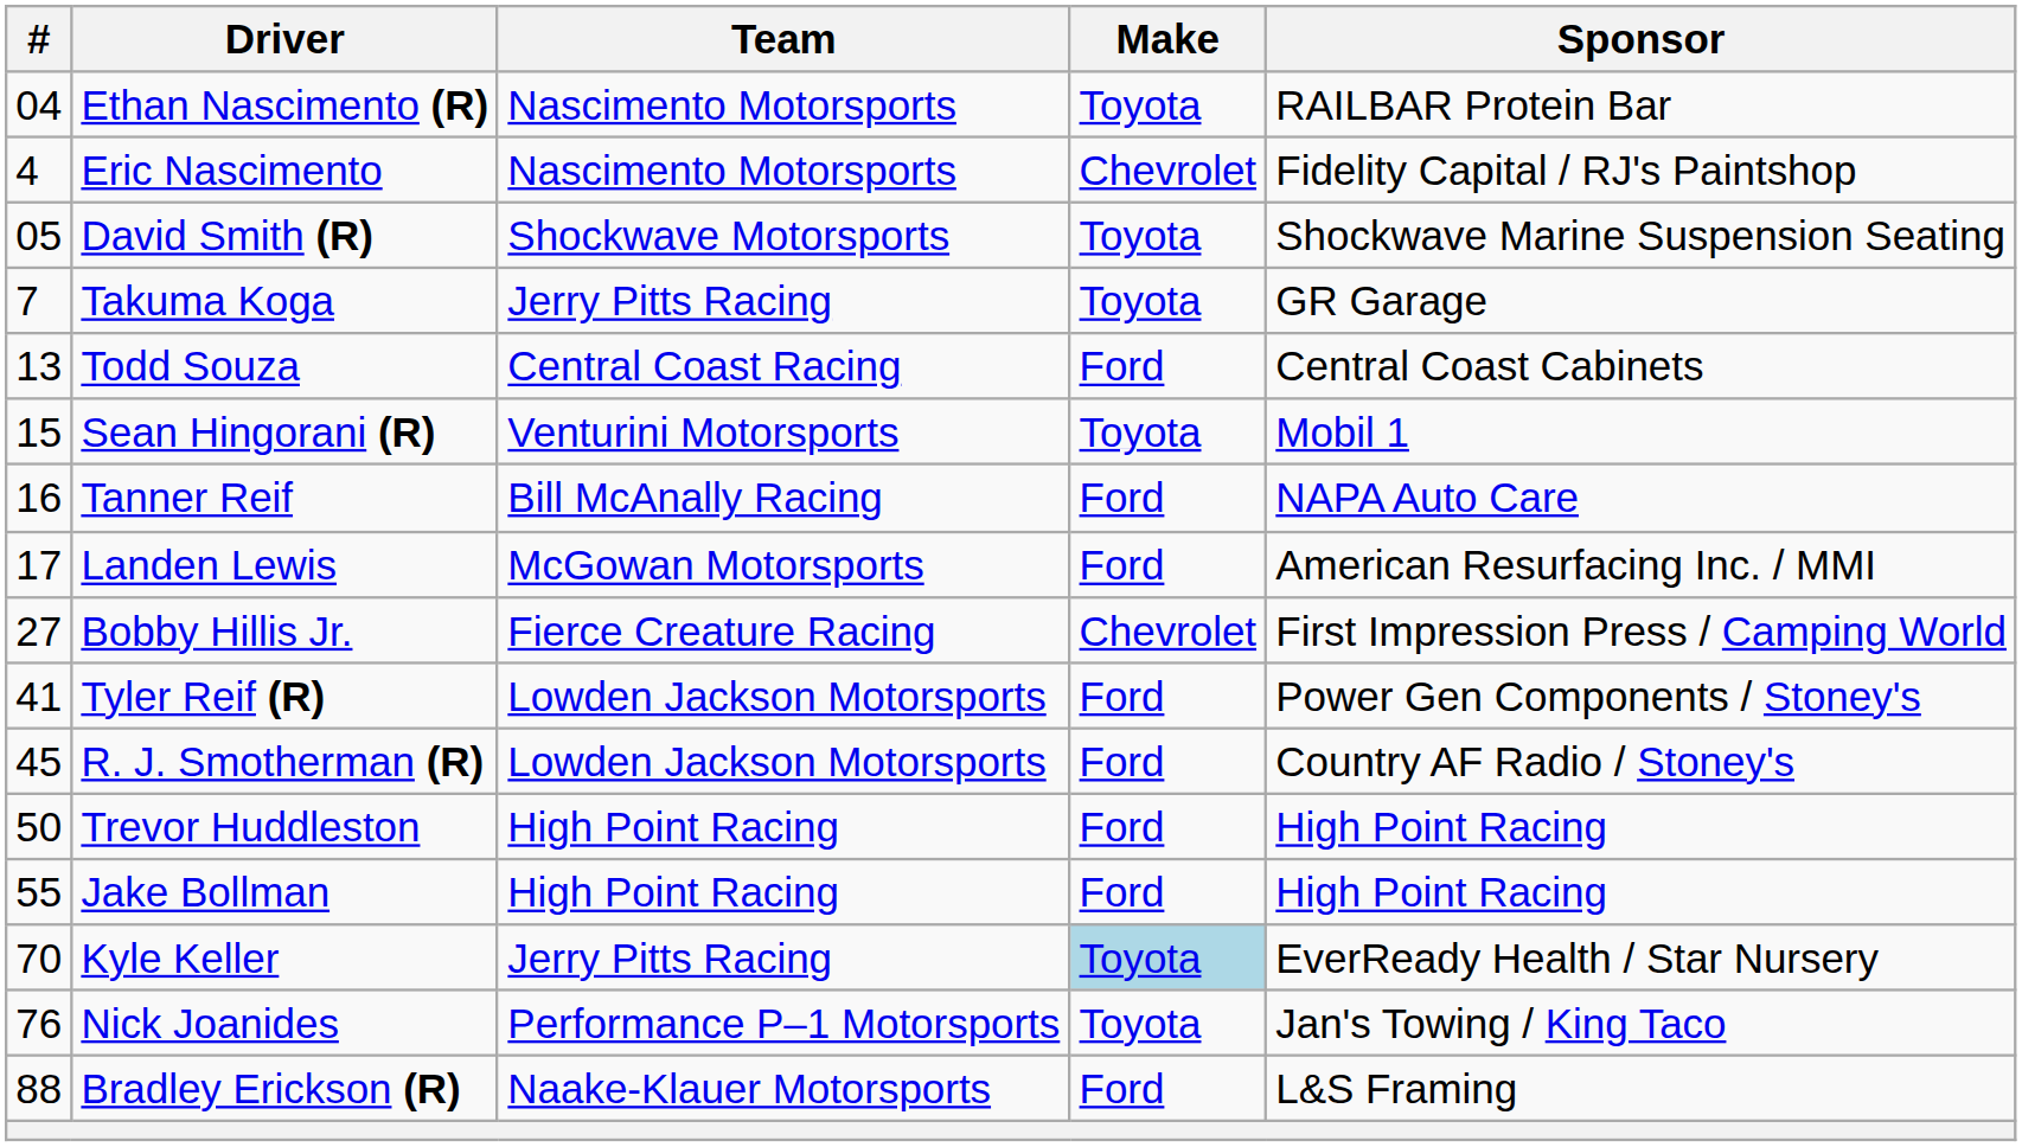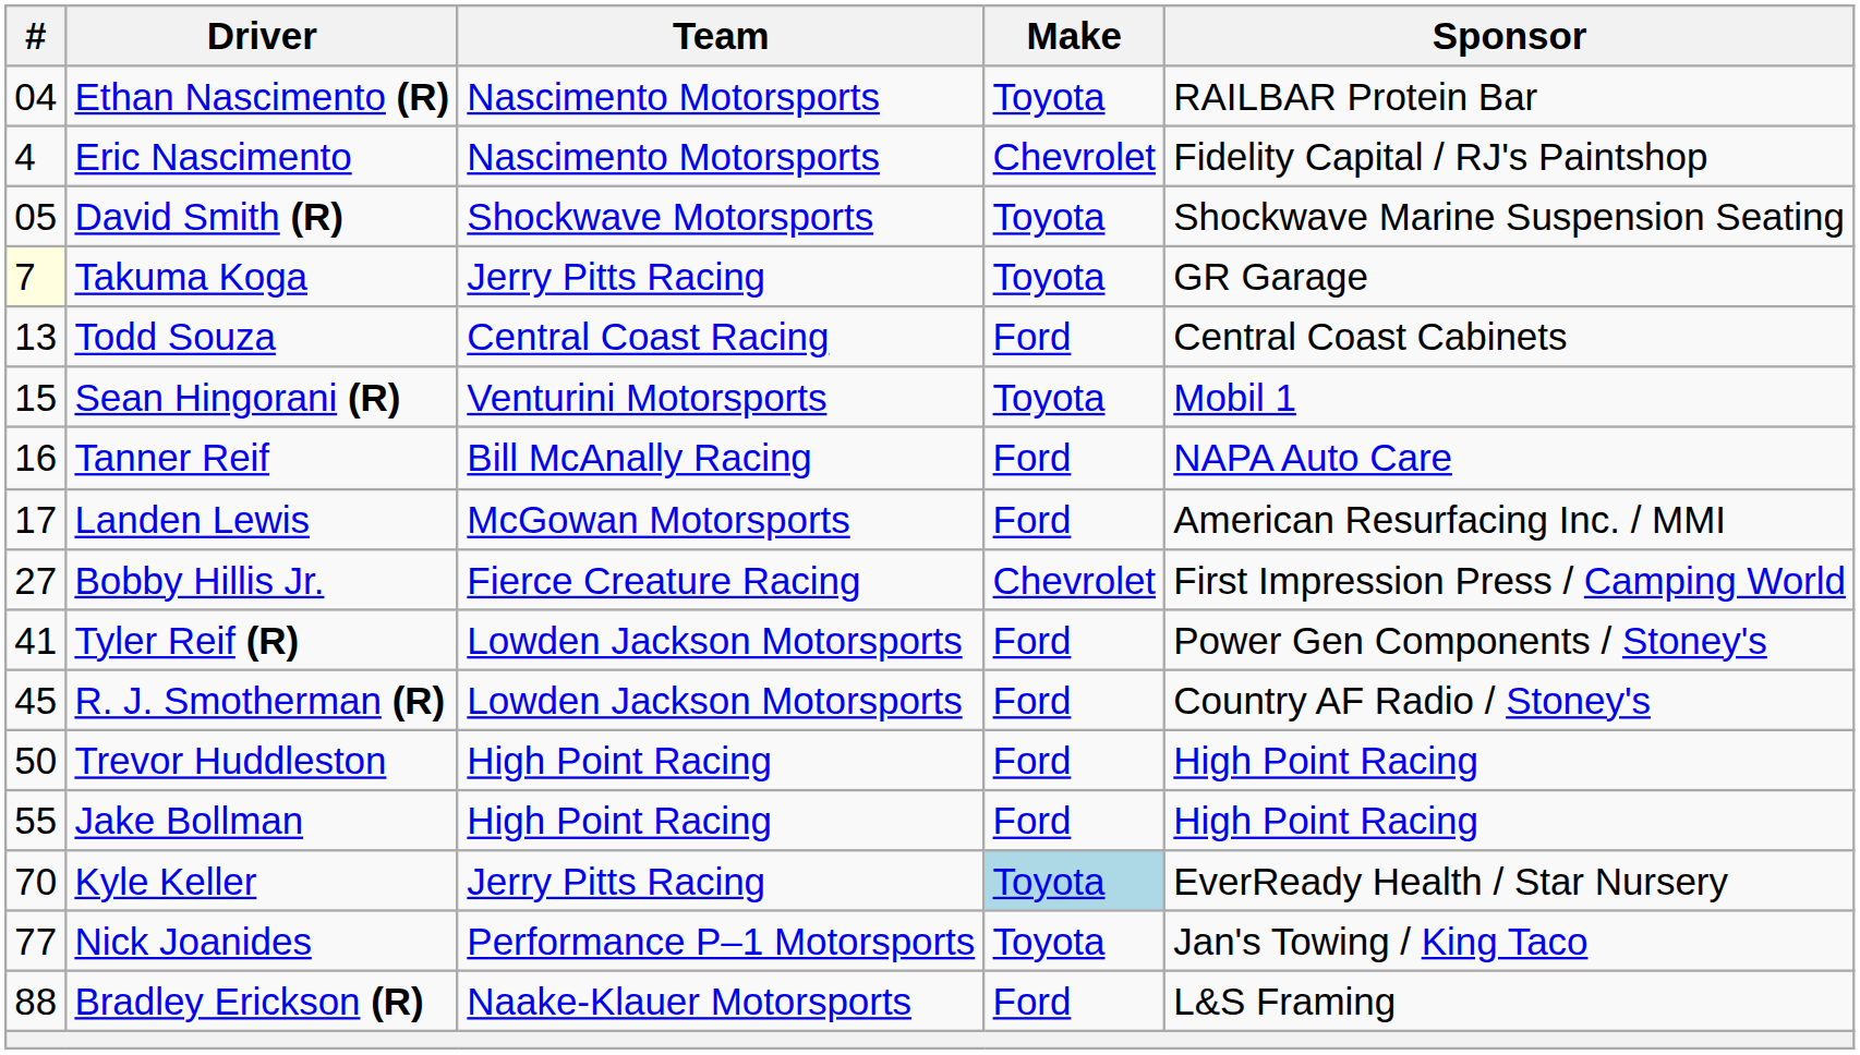Takuma Koga | #: no background -> lightyellow background
Nick Joanides | #: 76 -> 77
